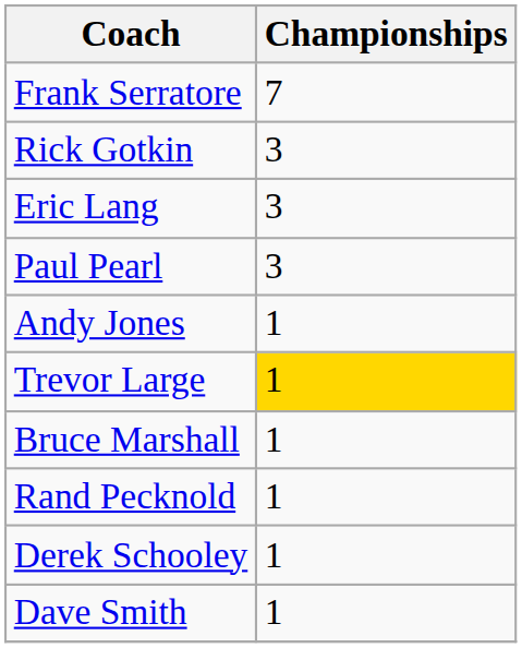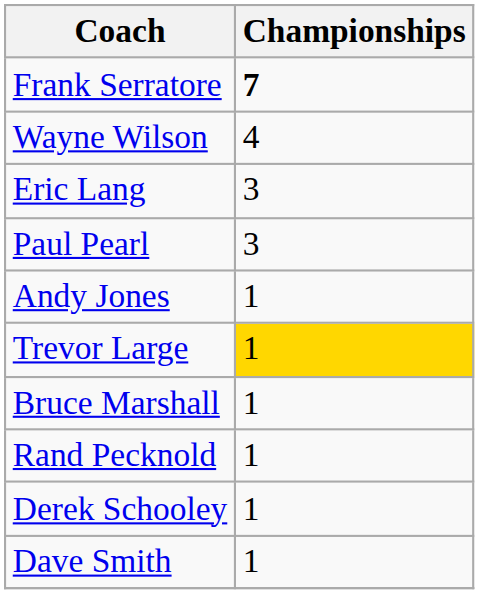Frank Serratore | Championships: normal -> bold
+ row: Wayne Wilson | 4
- row: Rick Gotkin | 3
